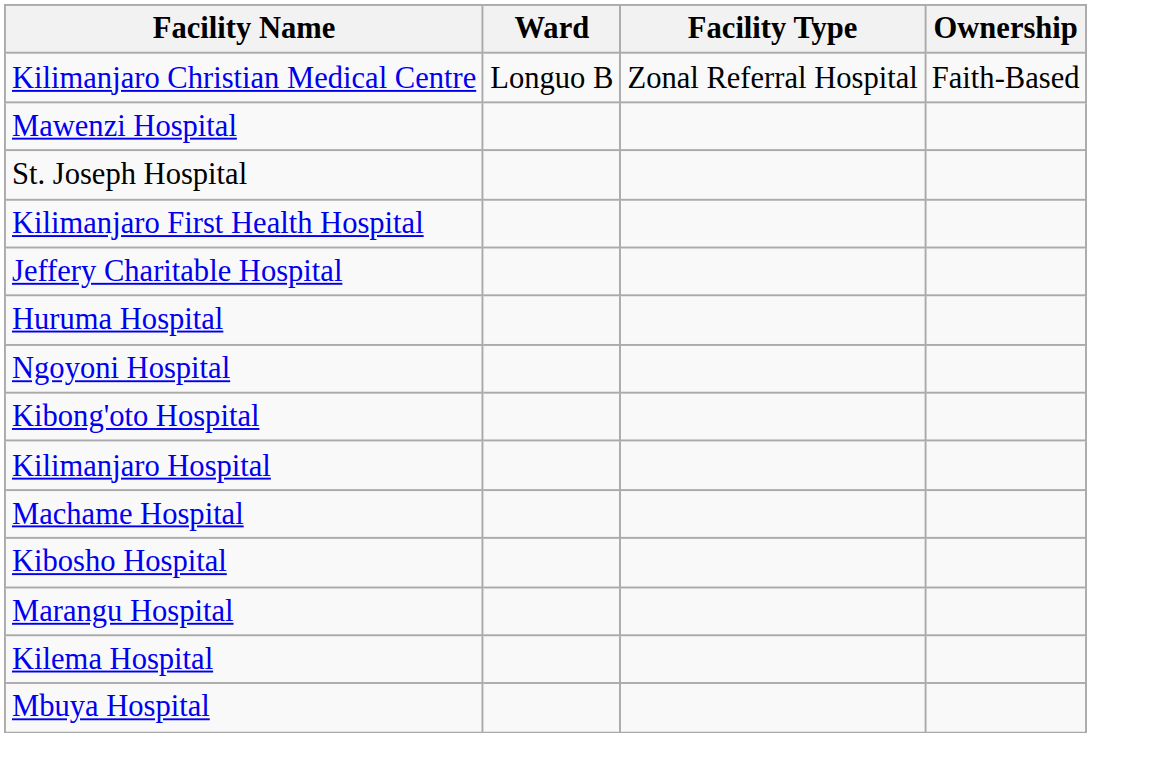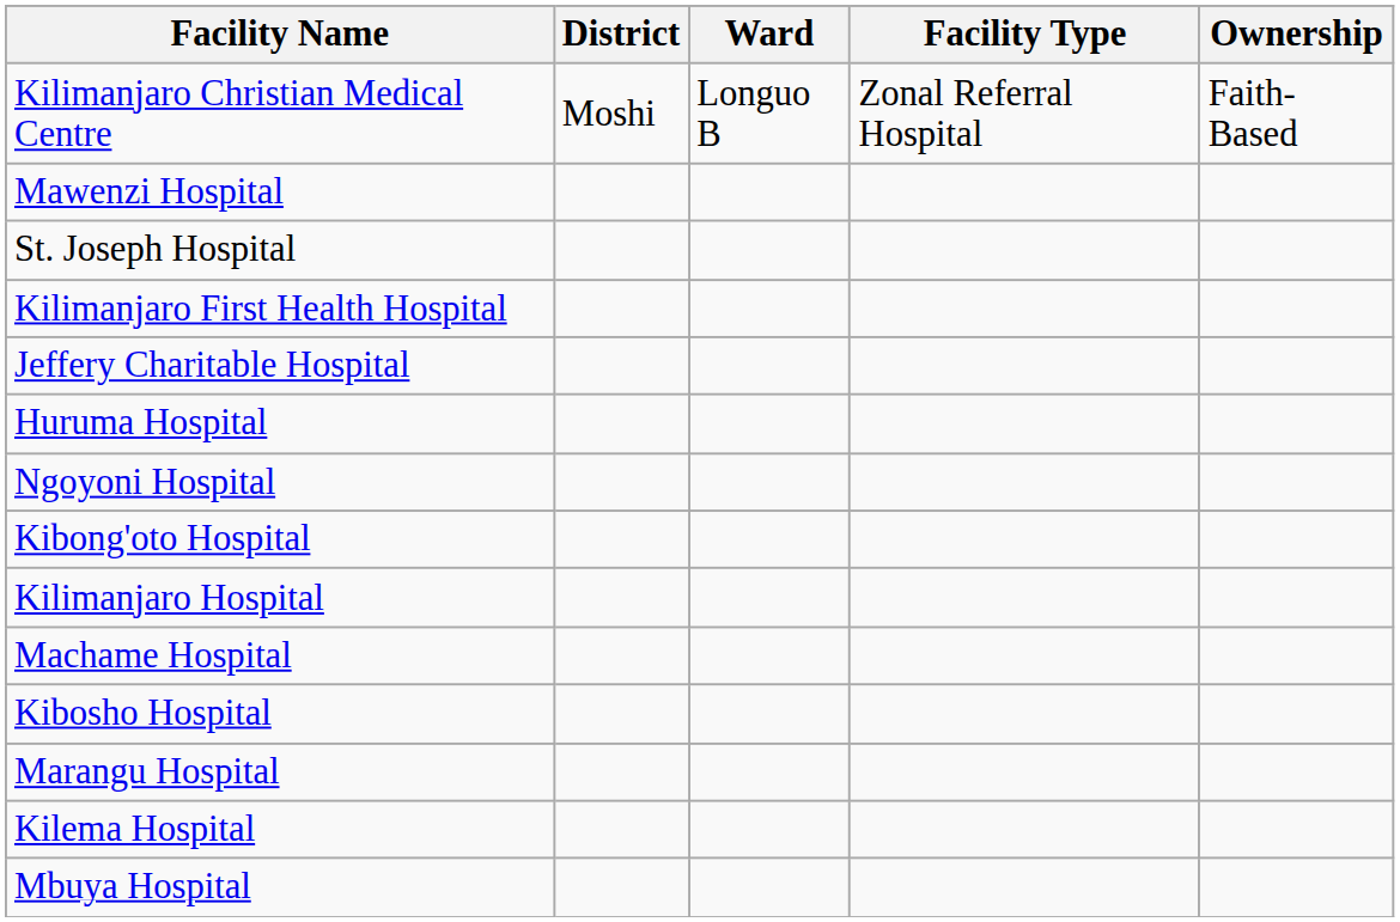+ column: District | Moshi
